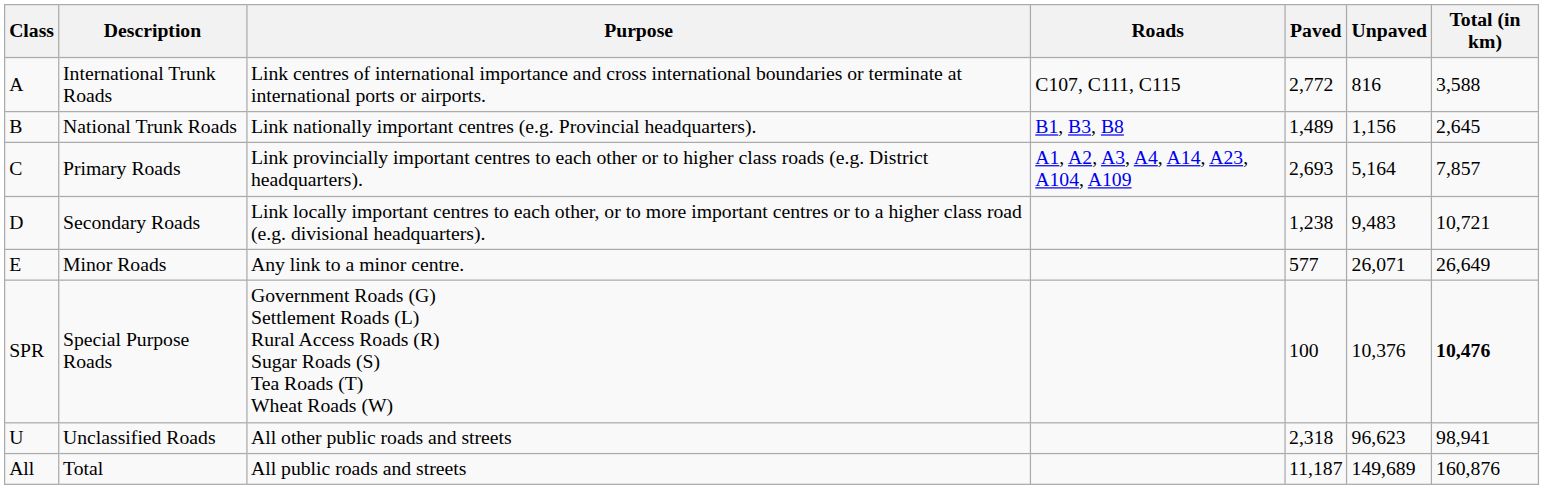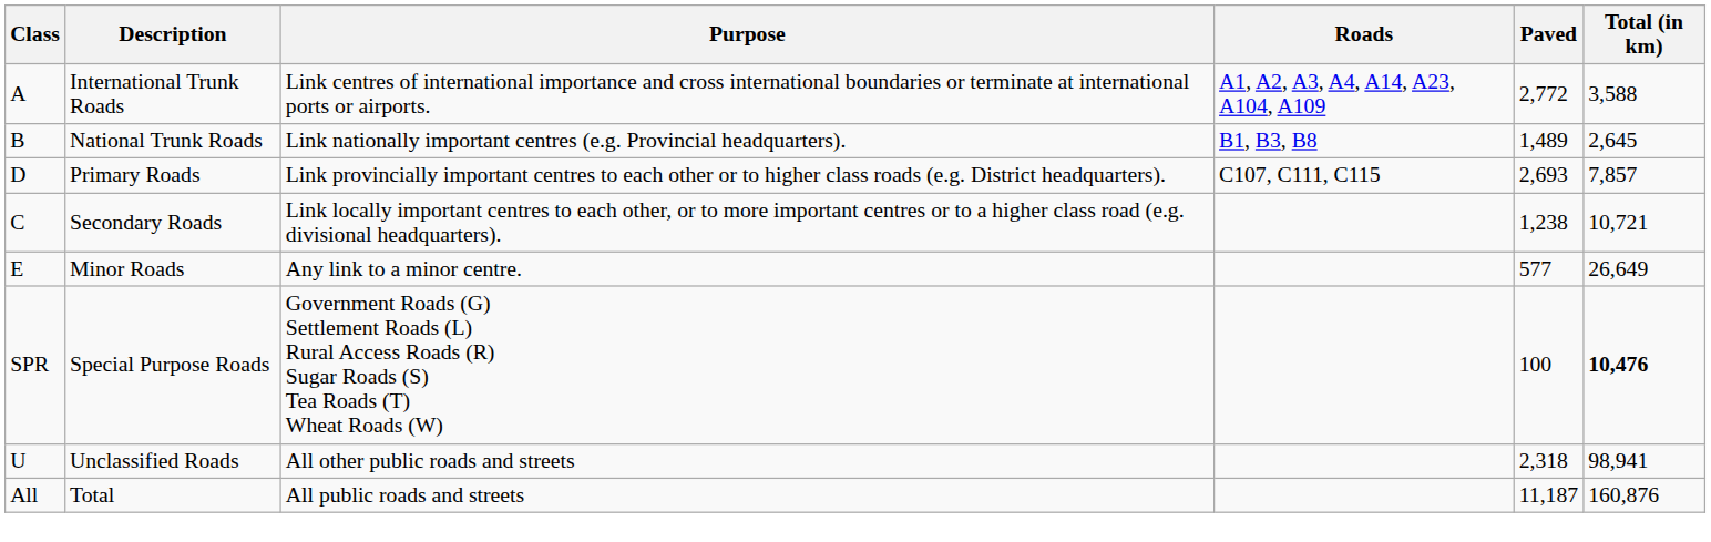- column: Unpaved | 816 | 1,156 | 5,164 | 9,483 | 26,071 | 10,376 | 96,623 | 149,689
International Trunk Roads | Roads: C107, C111, C115 -> A1, A2, A3, A4, A14, A23, A104, A109
Primary Roads | Class: C -> D
Primary Roads | Roads: A1, A2, A3, A4, A14, A23, A104, A109 -> C107, C111, C115
Secondary Roads | Class: D -> C
